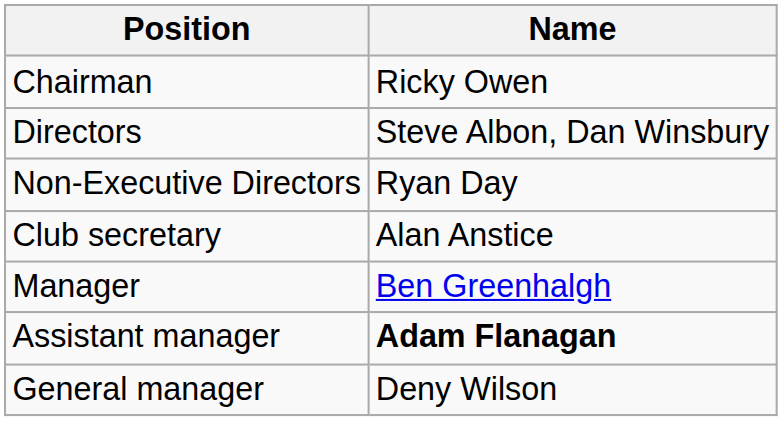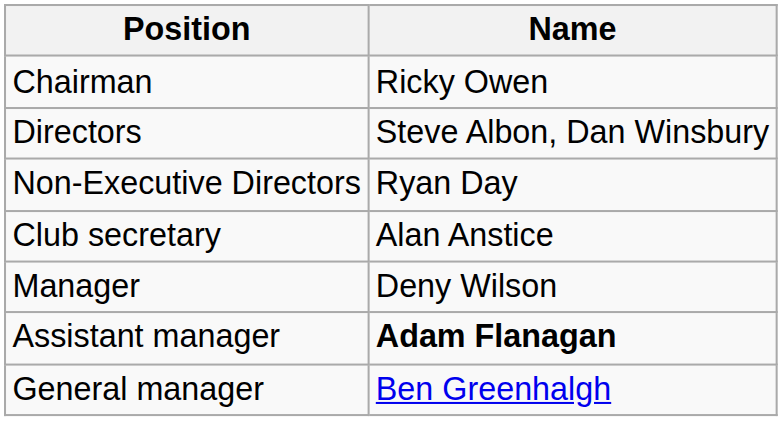Manager | Name: Ben Greenhalgh -> Deny Wilson
General manager | Name: Deny Wilson -> Ben Greenhalgh
